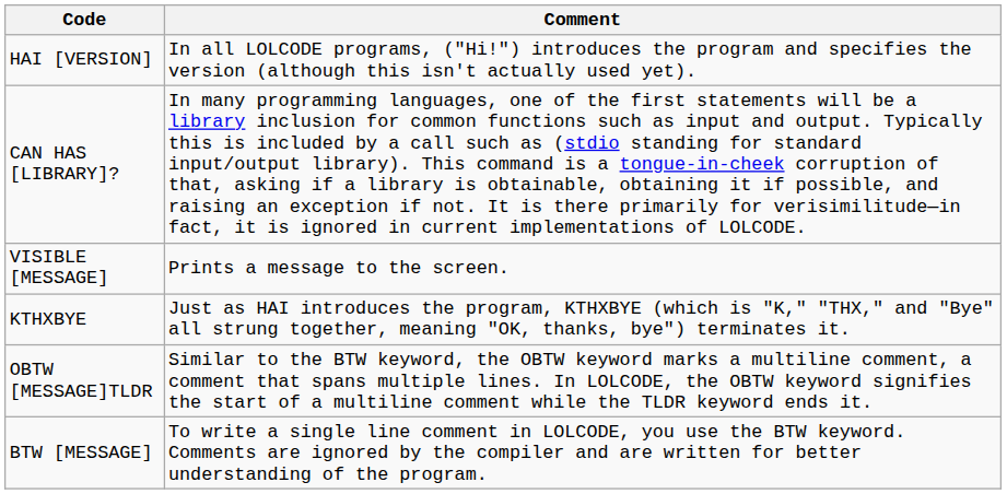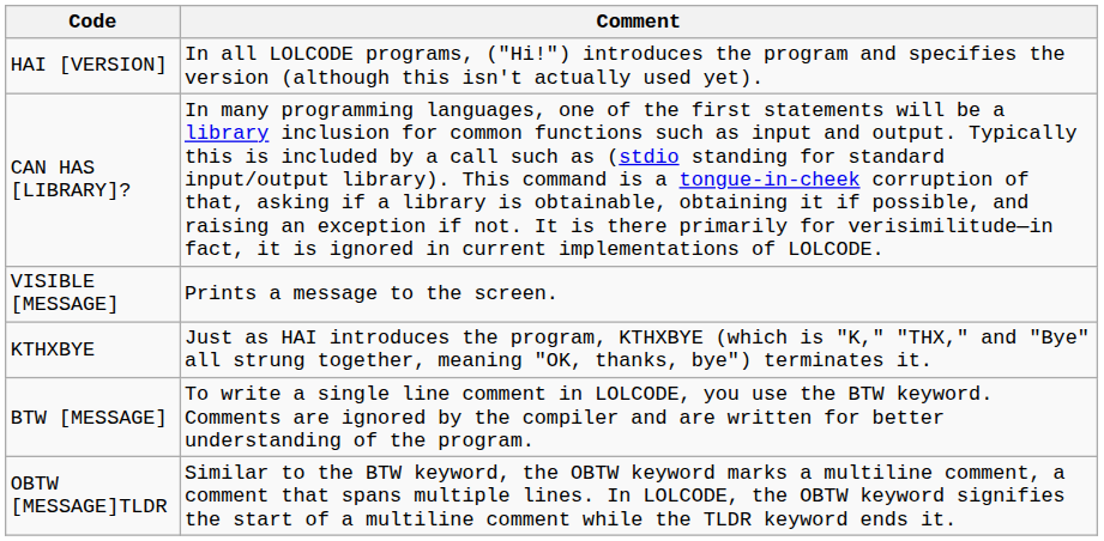rows swapped: BTW [MESSAGE] <-> OBTW [MESSAGE]TLDR
